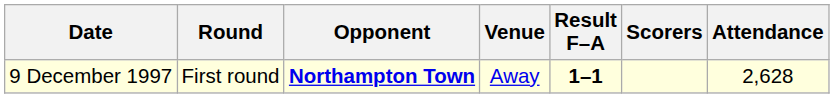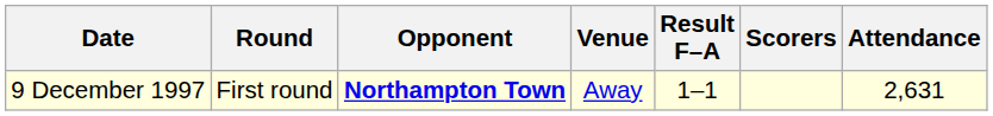9 December 1997 | Result F–A: bold -> normal
9 December 1997 | Attendance: 2,628 -> 2,631
